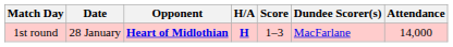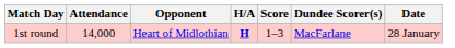columns swapped: Date <-> Attendance
1st round | Opponent: bold -> normal
